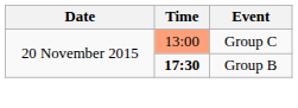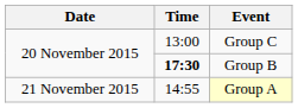Group C | Time: lightsalmon background -> no background
+ row: 21 November 2015 | 14:55 | Group A
